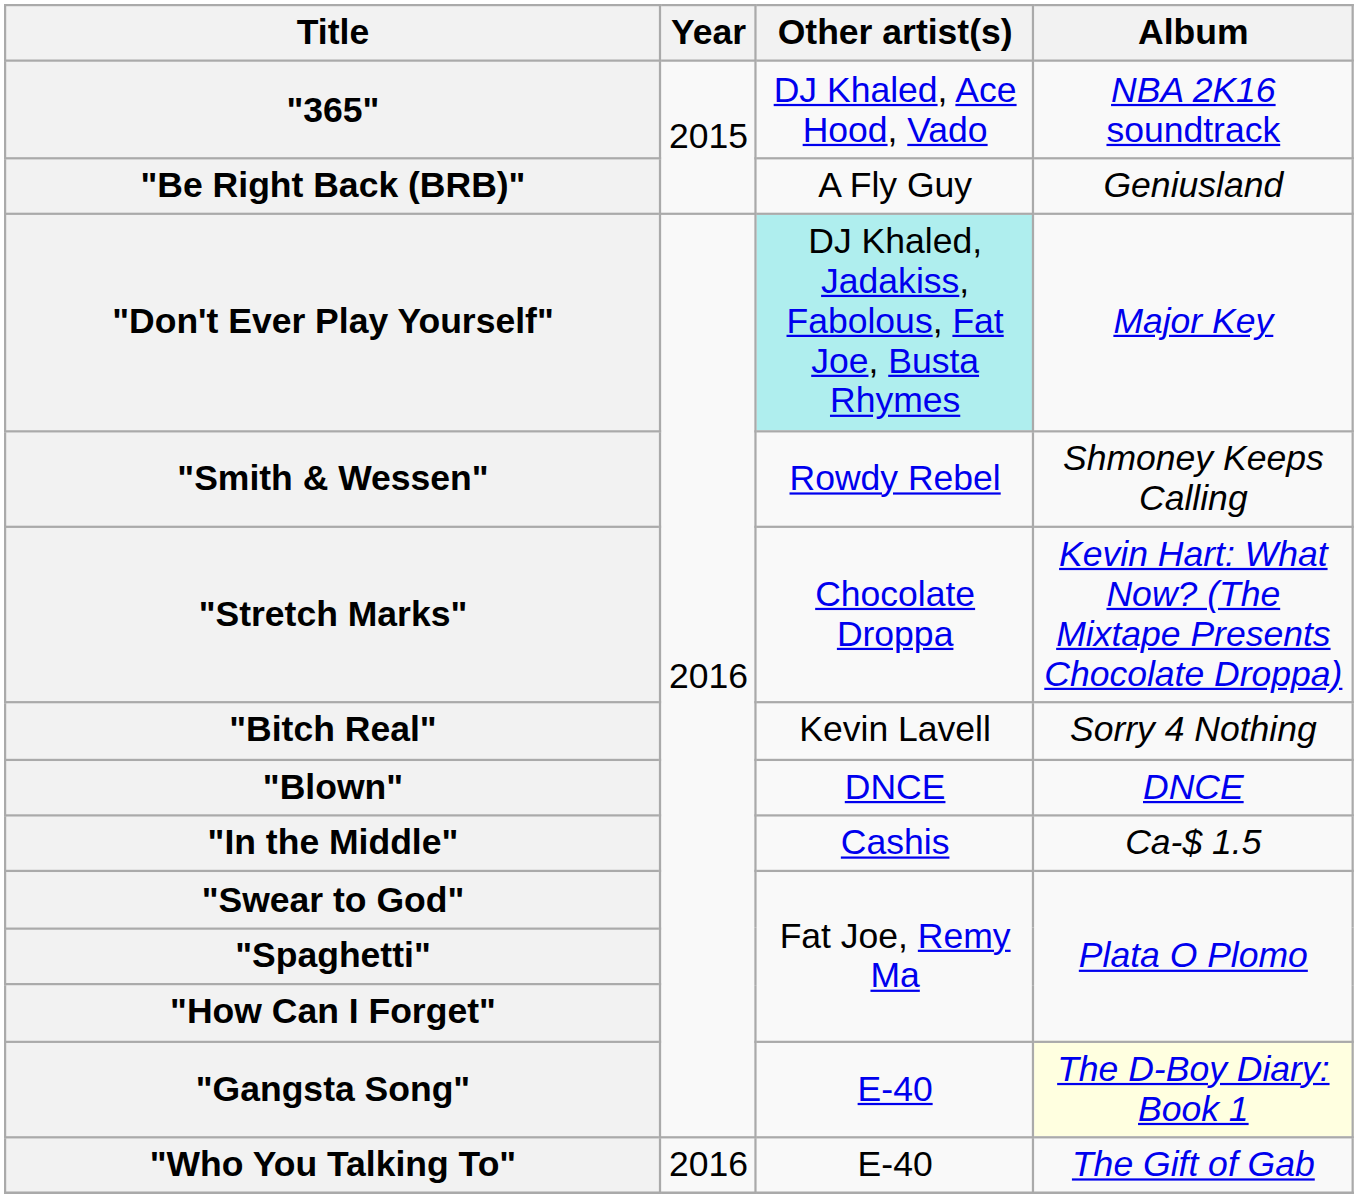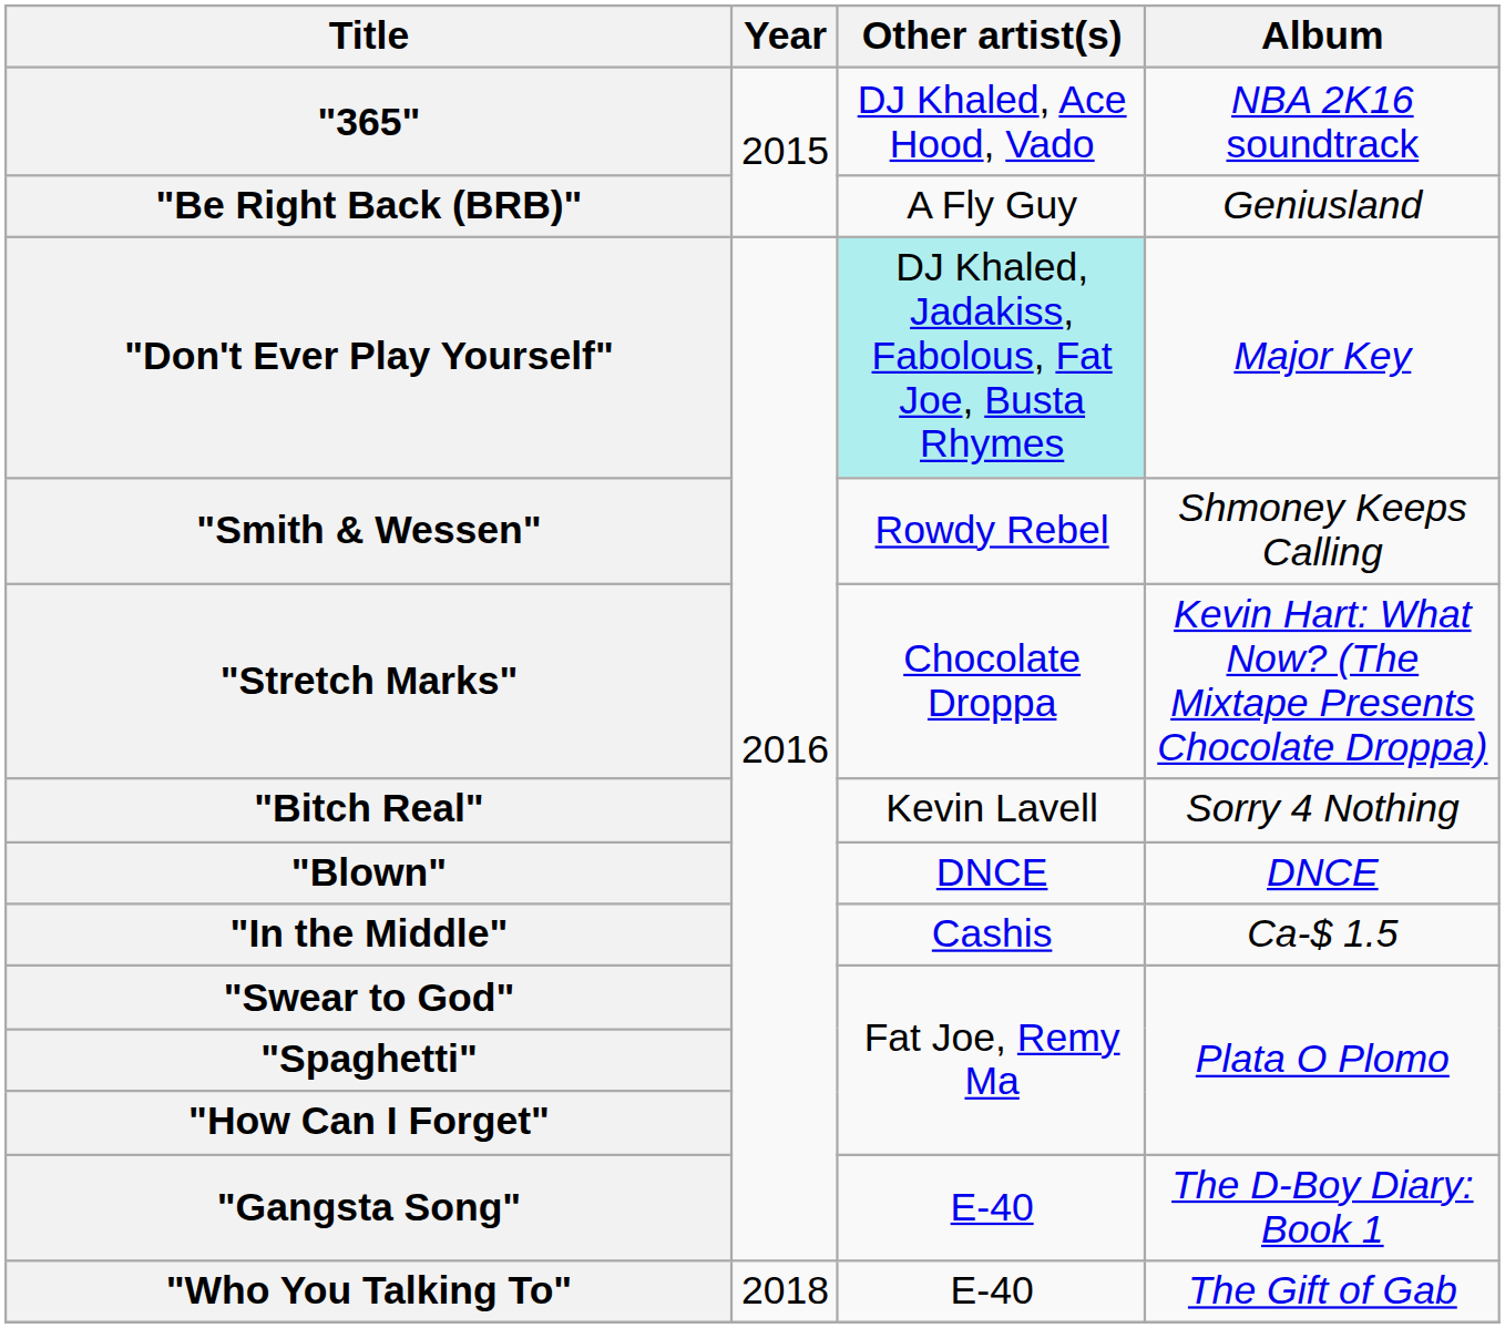"Gangsta Song" | Album: lightyellow background -> no background
"Who You Talking To" | Year: 2016 -> 2018
